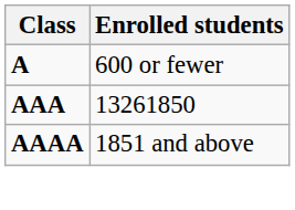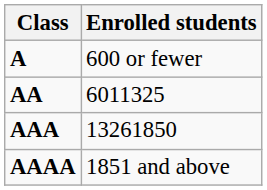+ row: AA | 6011325
